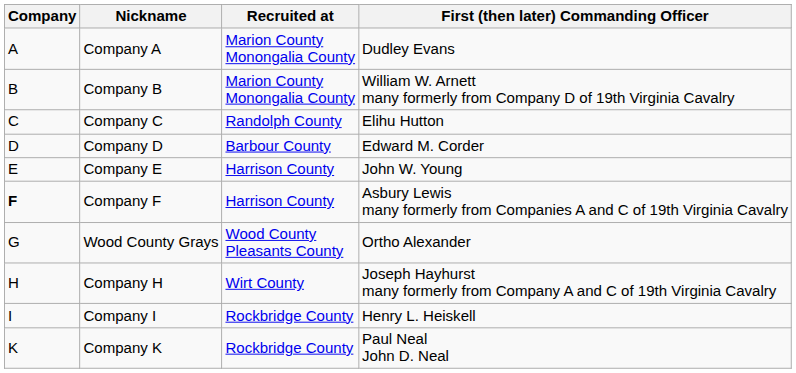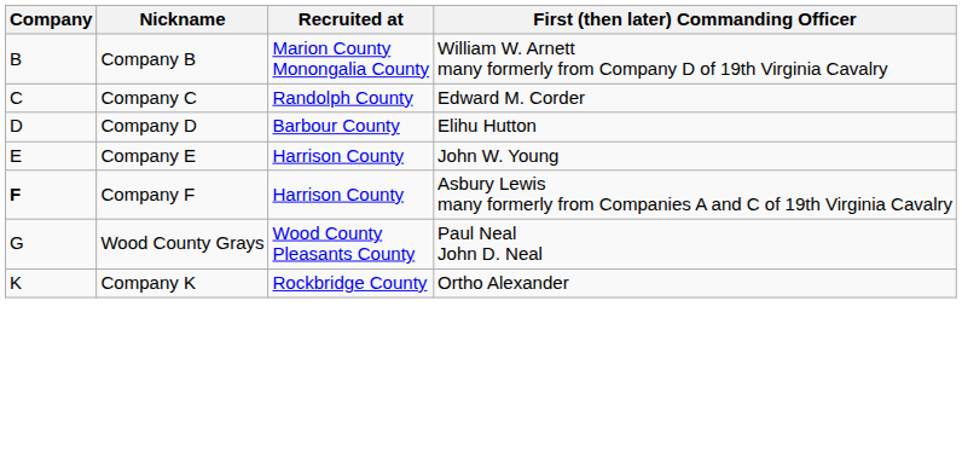- row: A | Company A | Marion County Monongalia County | Dudley Evans
Company C | First (then later) Commanding Officer: Elihu Hutton -> Edward M. Corder
Company D | First (then later) Commanding Officer: Edward M. Corder -> Elihu Hutton
Wood County Grays | First (then later) Commanding Officer: Ortho Alexander -> Paul Neal John D. Neal
- row: H | Company H | Wirt County | Joseph Hayhurst many formerly from Company A and C of 19th Virginia Cavalry
- row: I | Company I | Rockbridge County | Henry L. Heiskell
Company K | First (then later) Commanding Officer: Paul Neal John D. Neal -> Ortho Alexander
